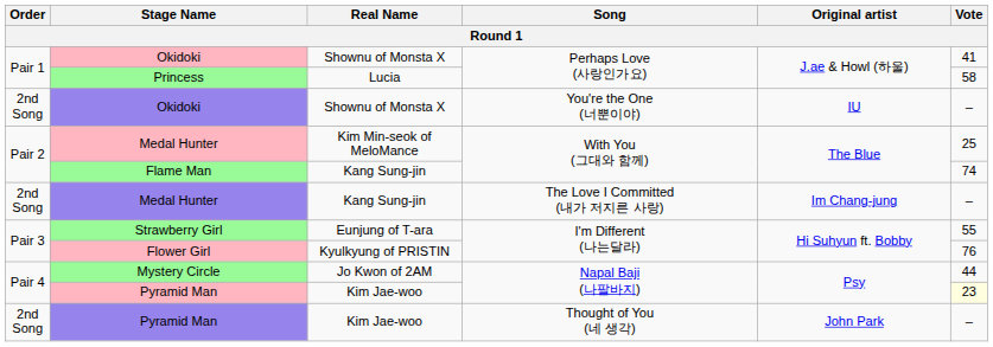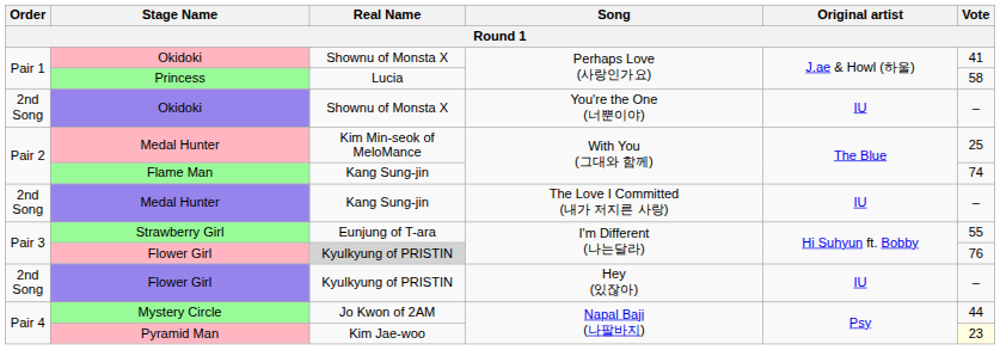Medal Hunter / The Love I Committed (내가 저지른 사랑) | Original artist: Im Chang-jung -> IU
Flower Girl / I'm Different (나는달라) | Real Name: no background -> lightgrey background
+ row: 2nd Song | Flower Girl | Kyulkyung of PRISTIN | Hey (있잖아) | IU | –
- row: 2nd Song | Pyramid Man | Kim Jae-woo | Thought of You (네 생각) | John Park | –
